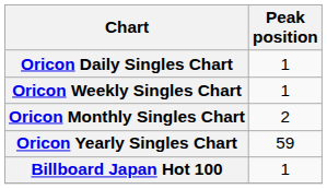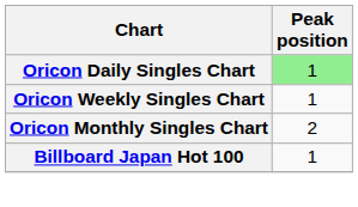Oricon Daily Singles Chart | Peak position: no background -> lightgreen background
- row: Oricon Yearly Singles Chart | 59
